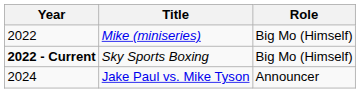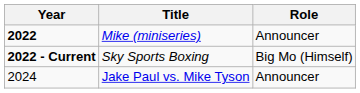Mike (miniseries) | Year: normal -> bold
Mike (miniseries) | Role: Big Mo (Himself) -> Announcer
